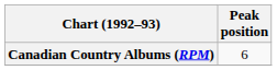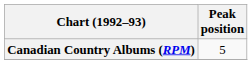Canadian Country Albums (RPM) | Peak position: 6 -> 5
